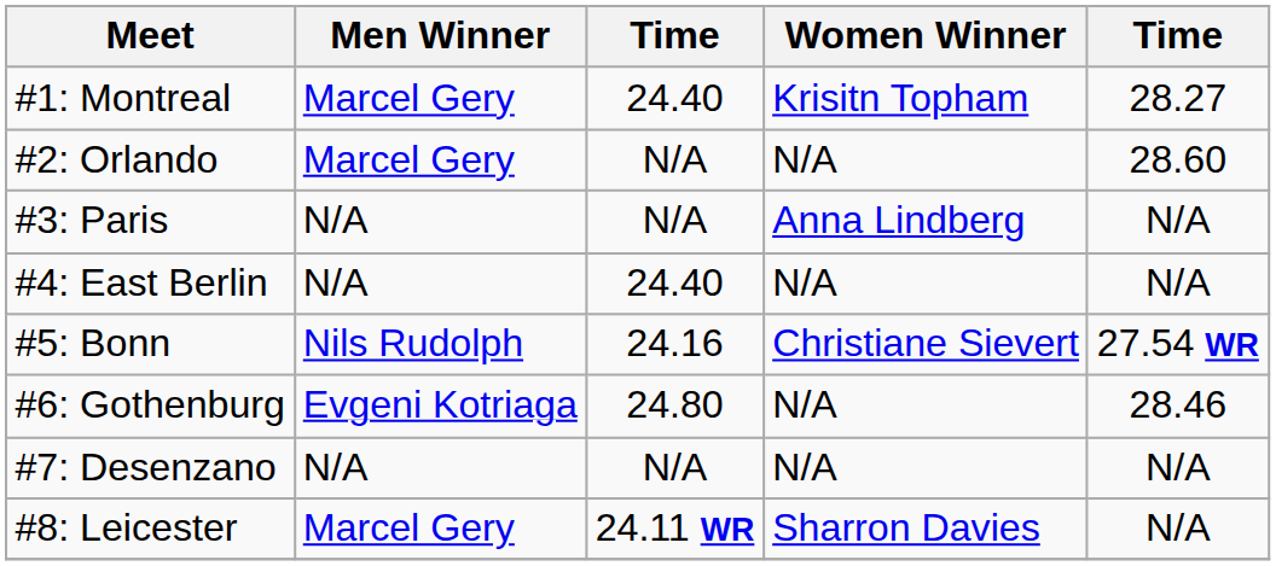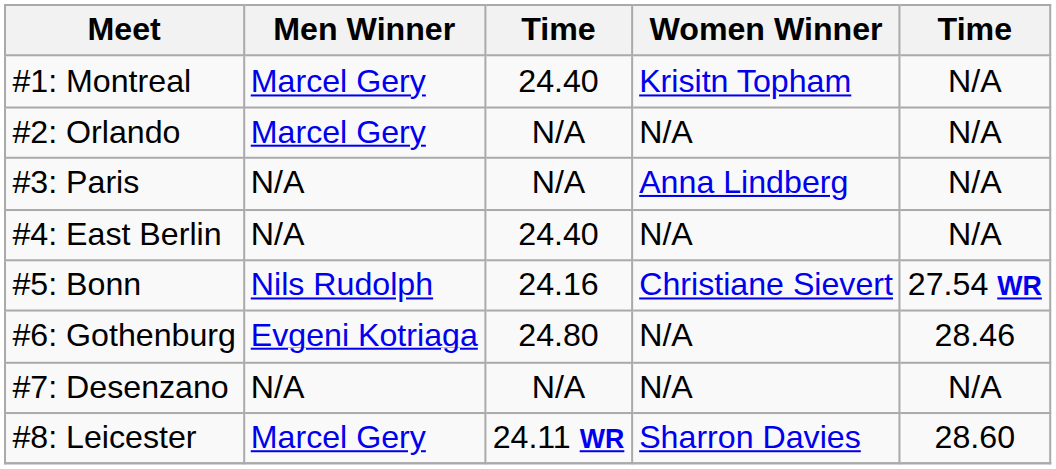#1: Montreal | column 5: 28.27 -> N/A
#2: Orlando | column 5: 28.60 -> N/A
#8: Leicester | column 5: N/A -> 28.60
